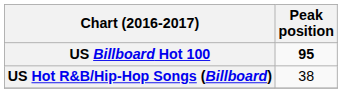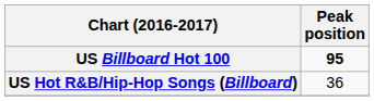US Hot R&B/Hip-Hop Songs (Billboard) | Peak position: 38 -> 36
